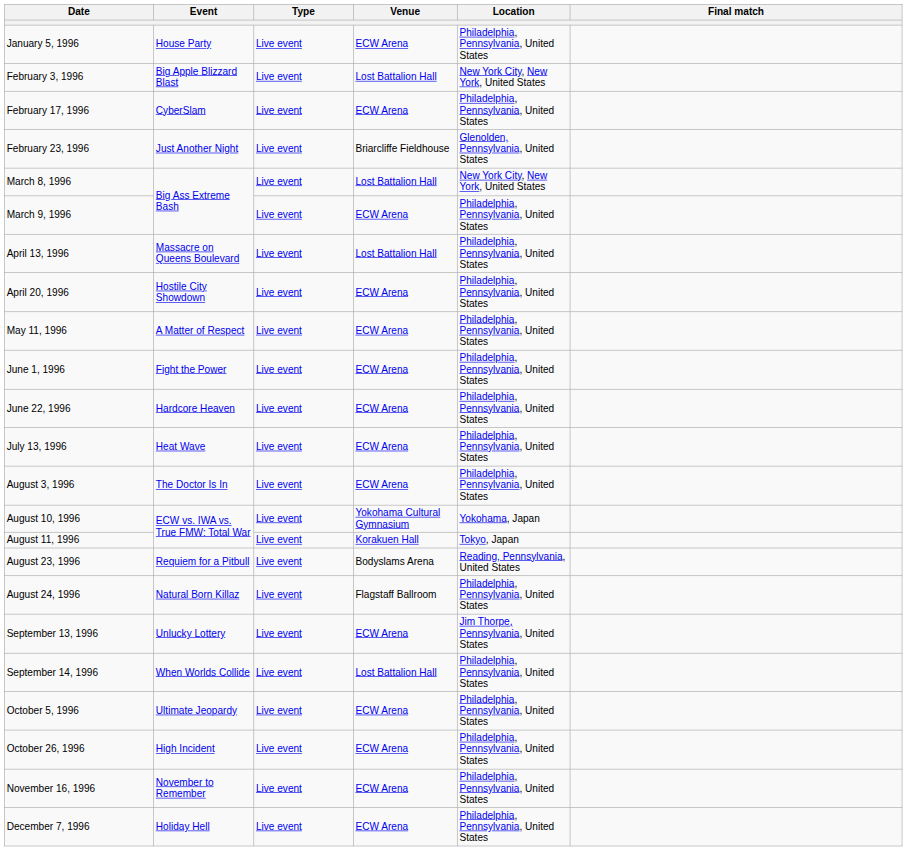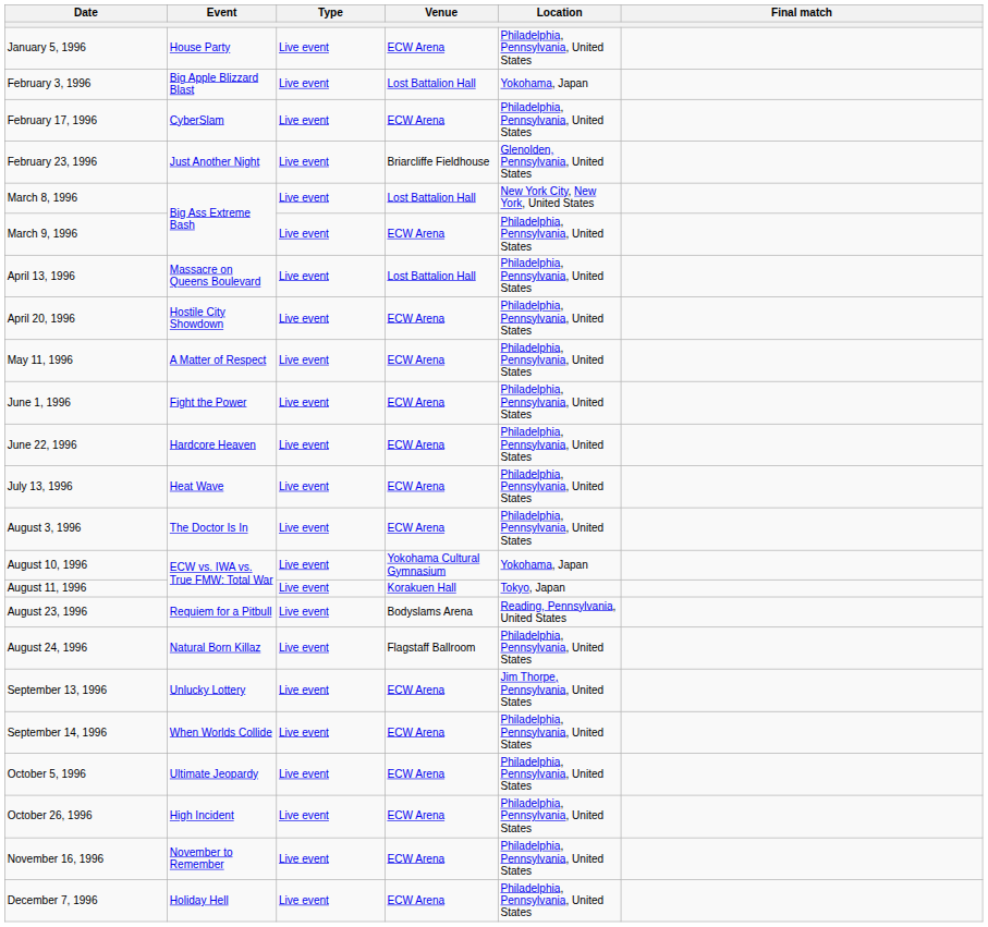February 3, 1996 | Location: New York City, New York, United States -> Yokohama, Japan
September 14, 1996 | Venue: Lost Battalion Hall -> ECW Arena
